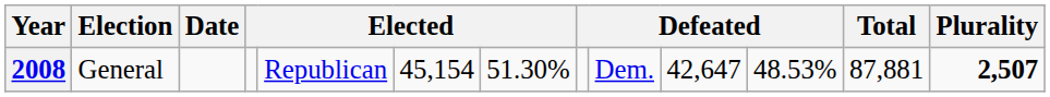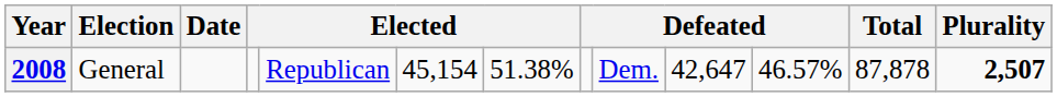2008 | column 7: 51.30% -> 51.38%
2008 | column 11: 48.53% -> 46.57%
2008 | Total: 87,881 -> 87,878
